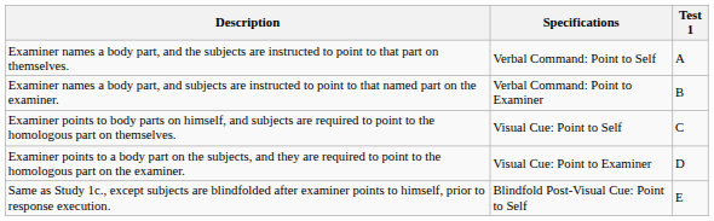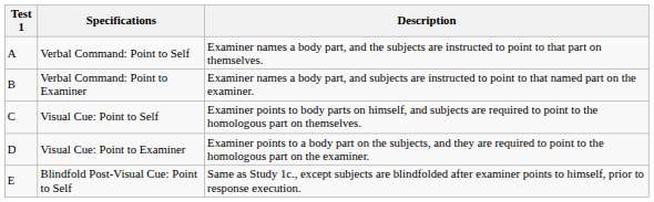columns swapped: Test 1 <-> Description
